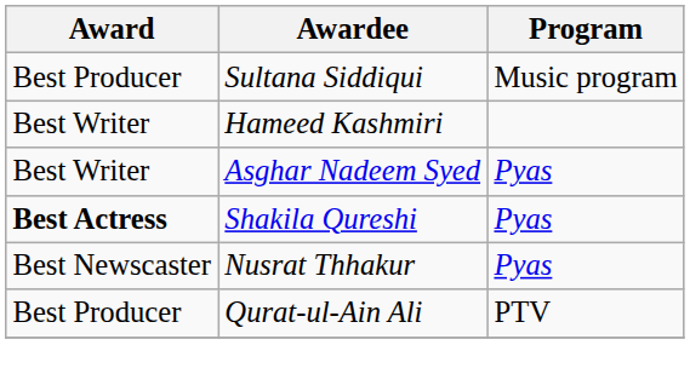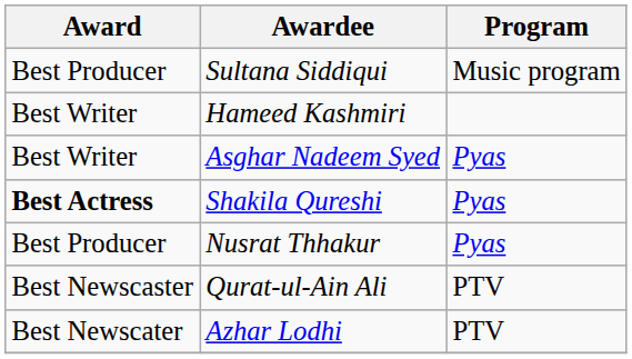Nusrat Thhakur | Award: Best Newscaster -> Best Producer
Qurat-ul-Ain Ali | Award: Best Producer -> Best Newscaster
+ row: Best Newscater | Azhar Lodhi | PTV
